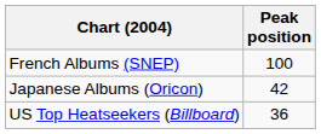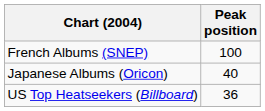Japanese Albums (Oricon) | Peak position: 42 -> 40
